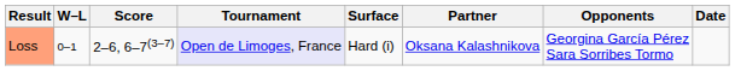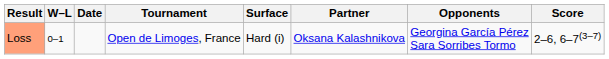columns swapped: Date <-> Score
Loss | Tournament: lavender background -> no background
